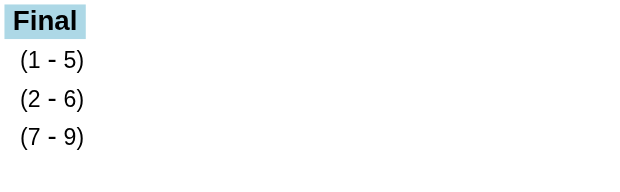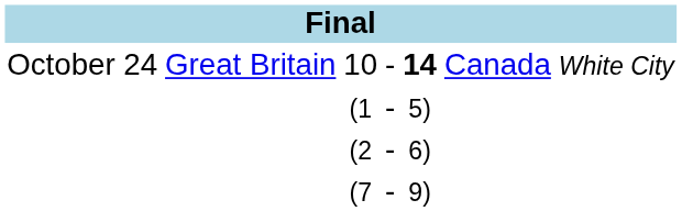+ row: October 24 | Great Britain | 10 | - | 14 | Canada | White City
